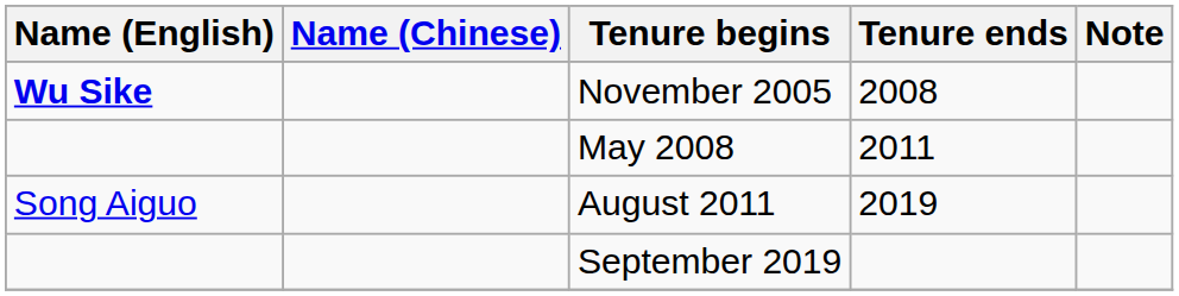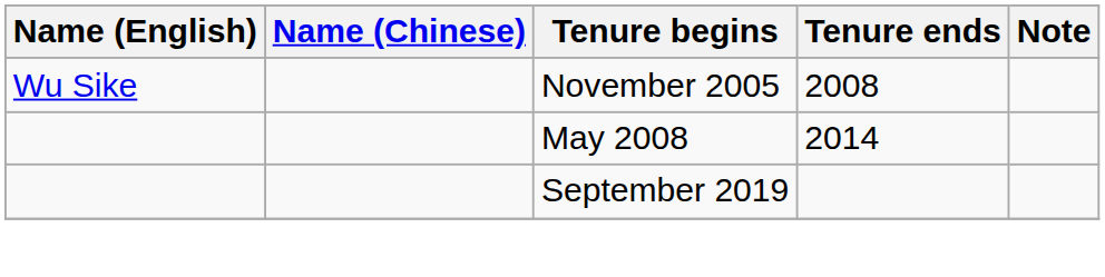November 2005 | Name (English): bold -> normal
May 2008 | Tenure ends: 2011 -> 2014
- row: Song Aiguo | August 2011 | 2019
